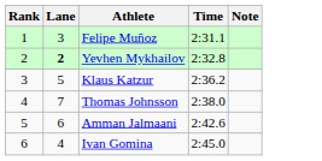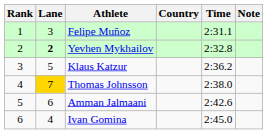+ column: Country
Thomas Johnsson | Lane: no background -> gold background
